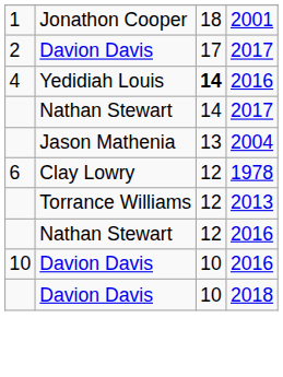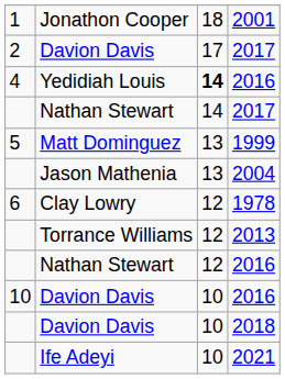+ row: 5 | Matt Dominguez | 13 | 1999
+ row: Ife Adeyi | 10 | 2021
